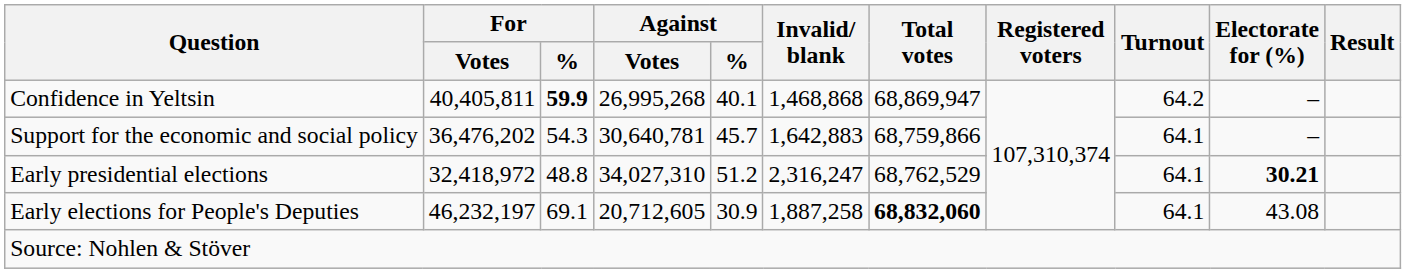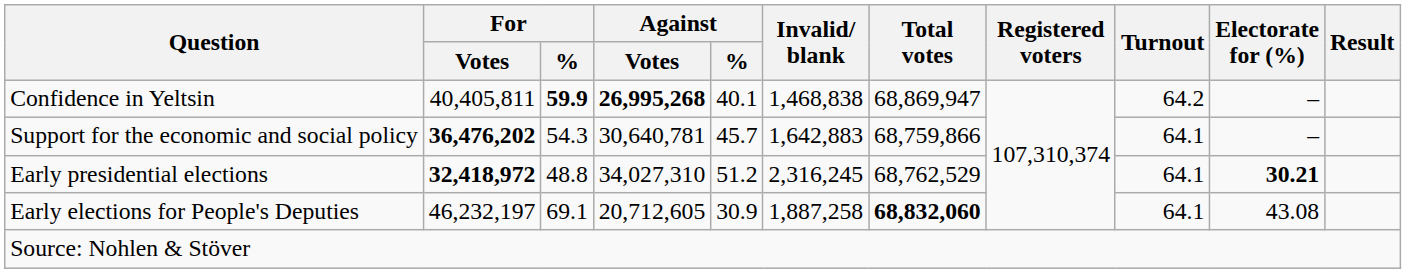Confidence in Yeltsin | Against / Votes: normal -> bold
Confidence in Yeltsin | Invalid/ blank: 1,468,868 -> 1,468,838
Support for the economic and social policy | For / Votes: normal -> bold
Early presidential elections | For / Votes: normal -> bold
Early presidential elections | Invalid/ blank: 2,316,247 -> 2,316,245
